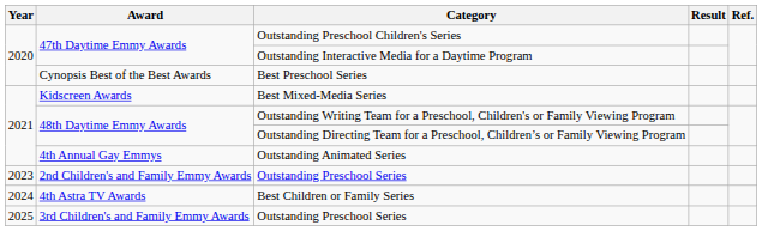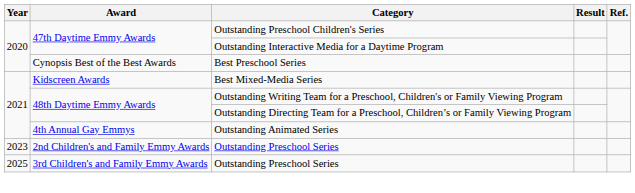- row: 2024 | 4th Astra TV Awards | Best Children or Family Series
